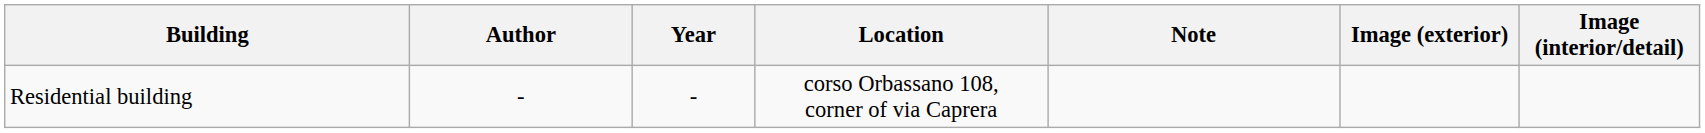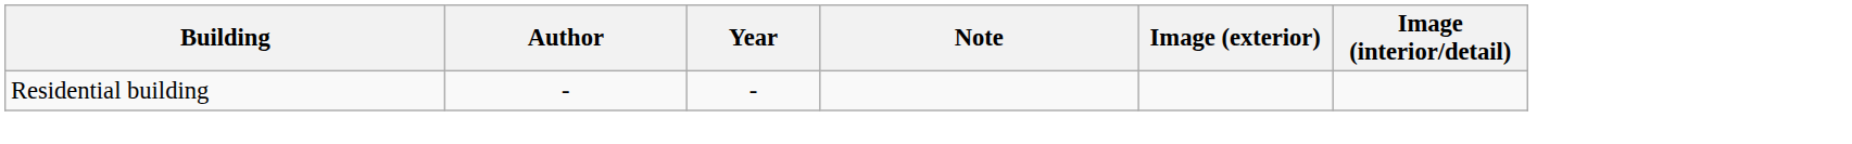- column: Location | corso Orbassano 108, corner of via Caprera
